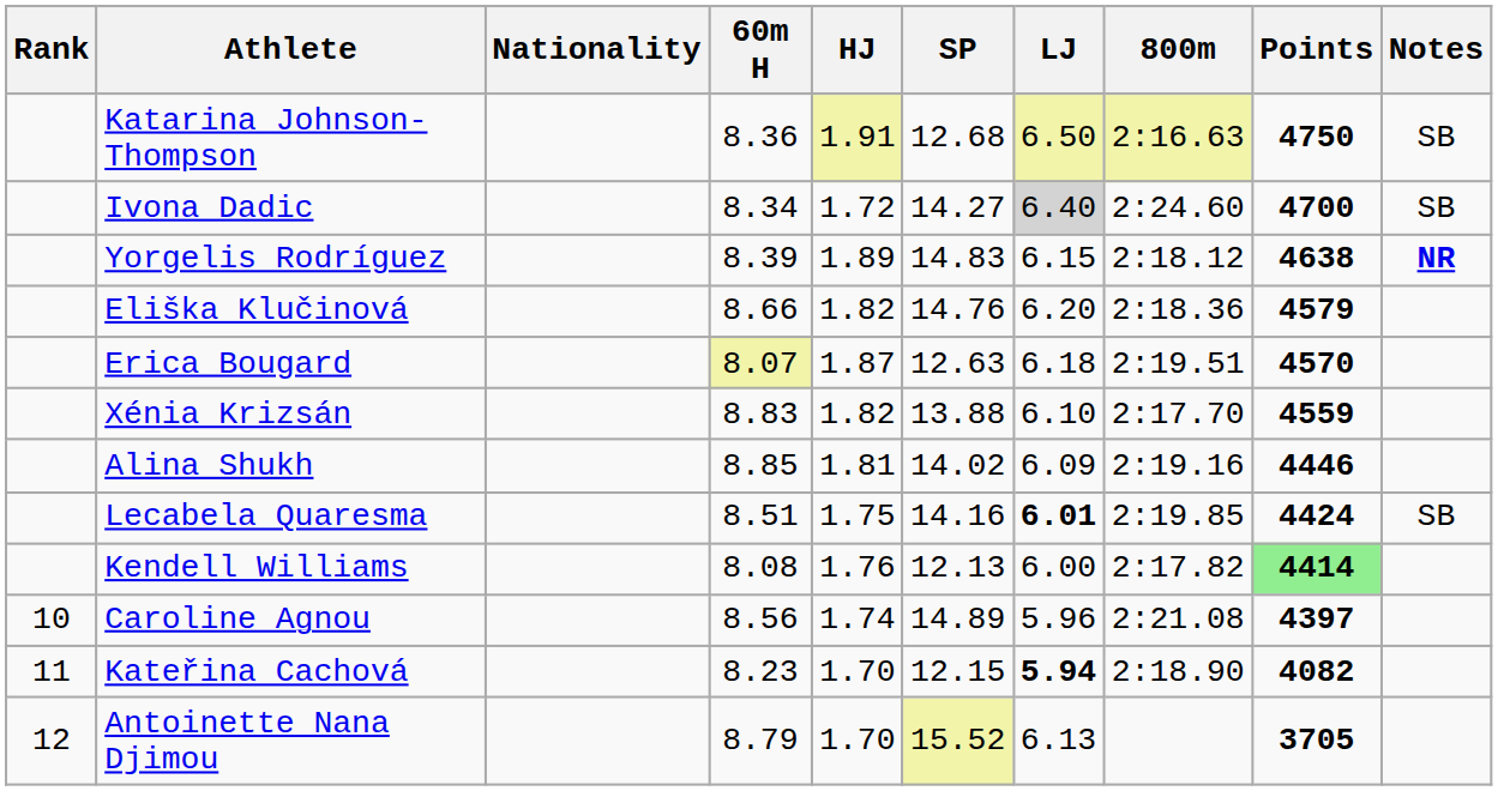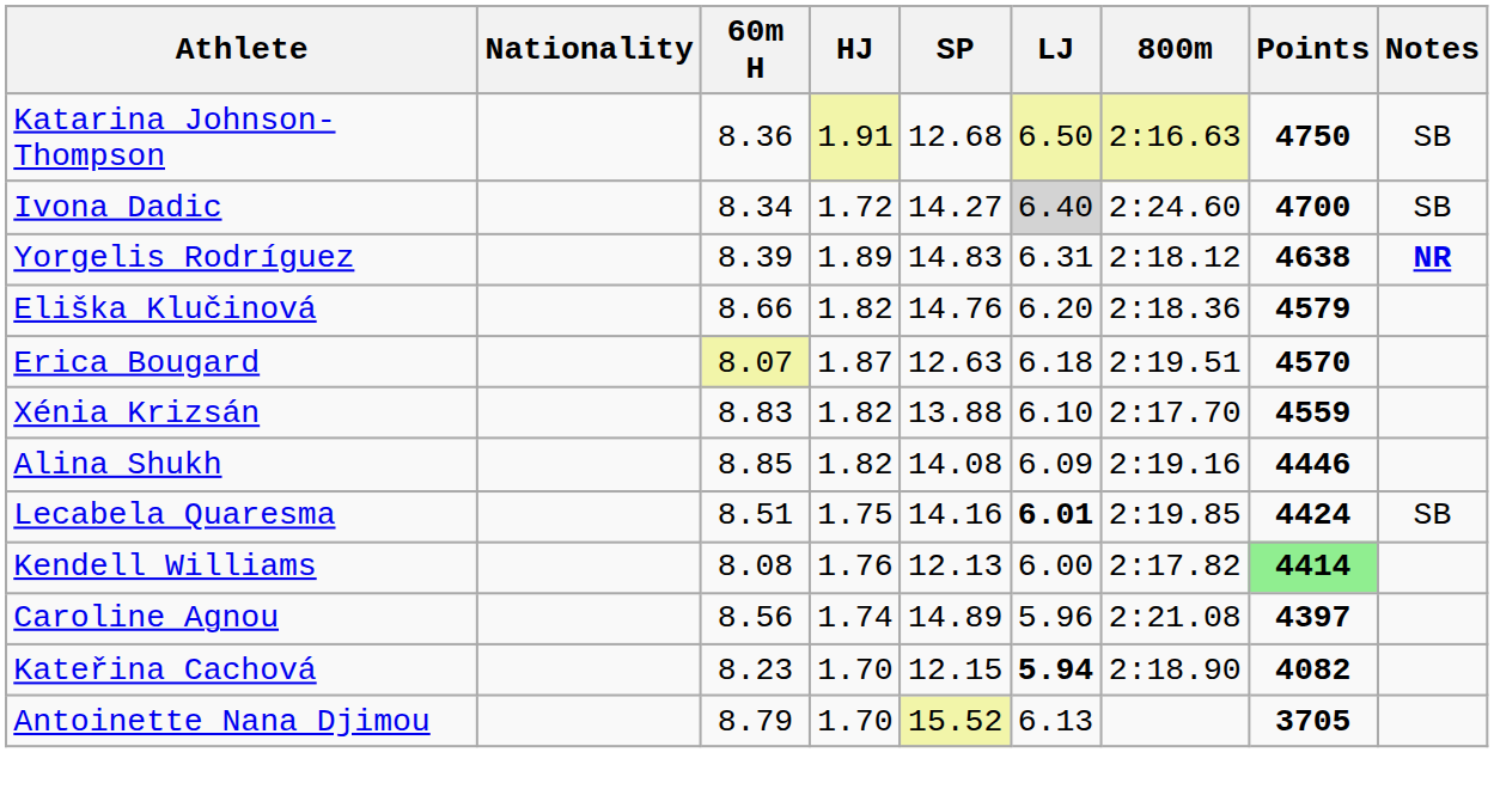- column: Rank | 10 | 11 | 12
Yorgelis Rodríguez | LJ: 6.15 -> 6.31
Alina Shukh | HJ: 1.81 -> 1.82
Alina Shukh | SP: 14.02 -> 14.08
